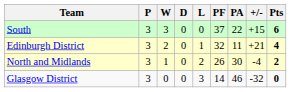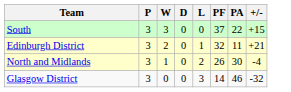- column: Pts | 6 | 4 | 2 | 0
